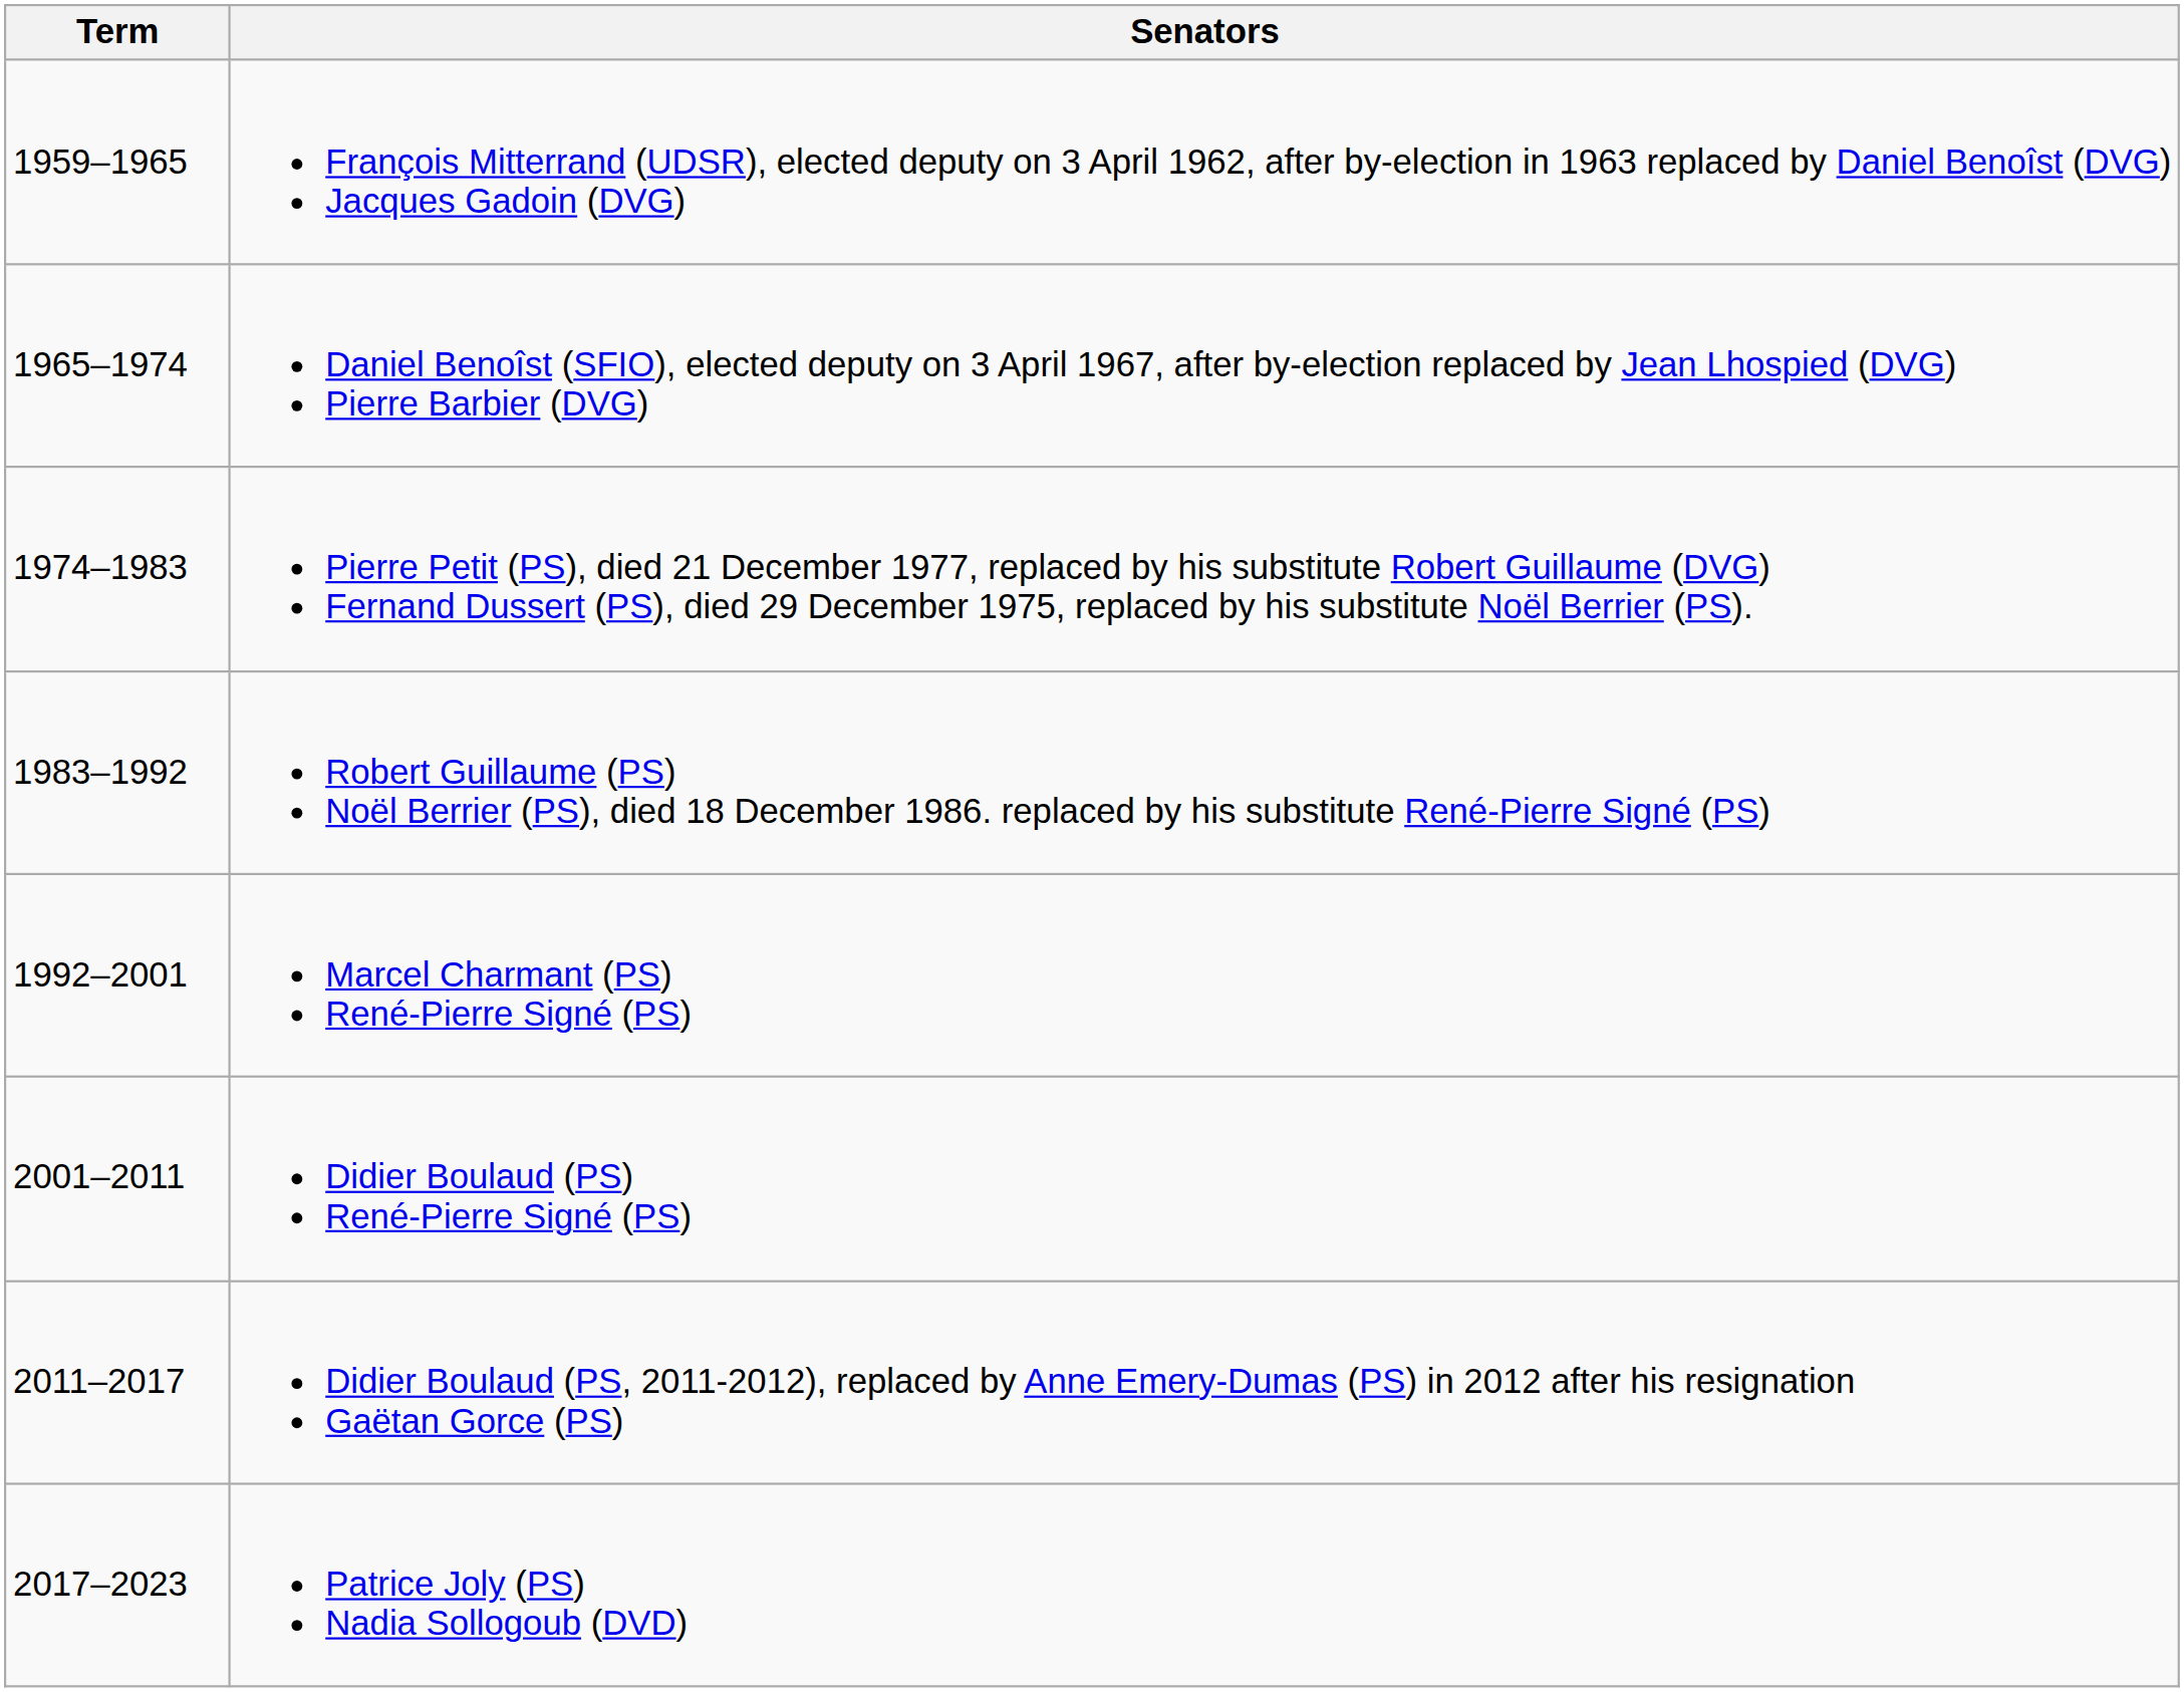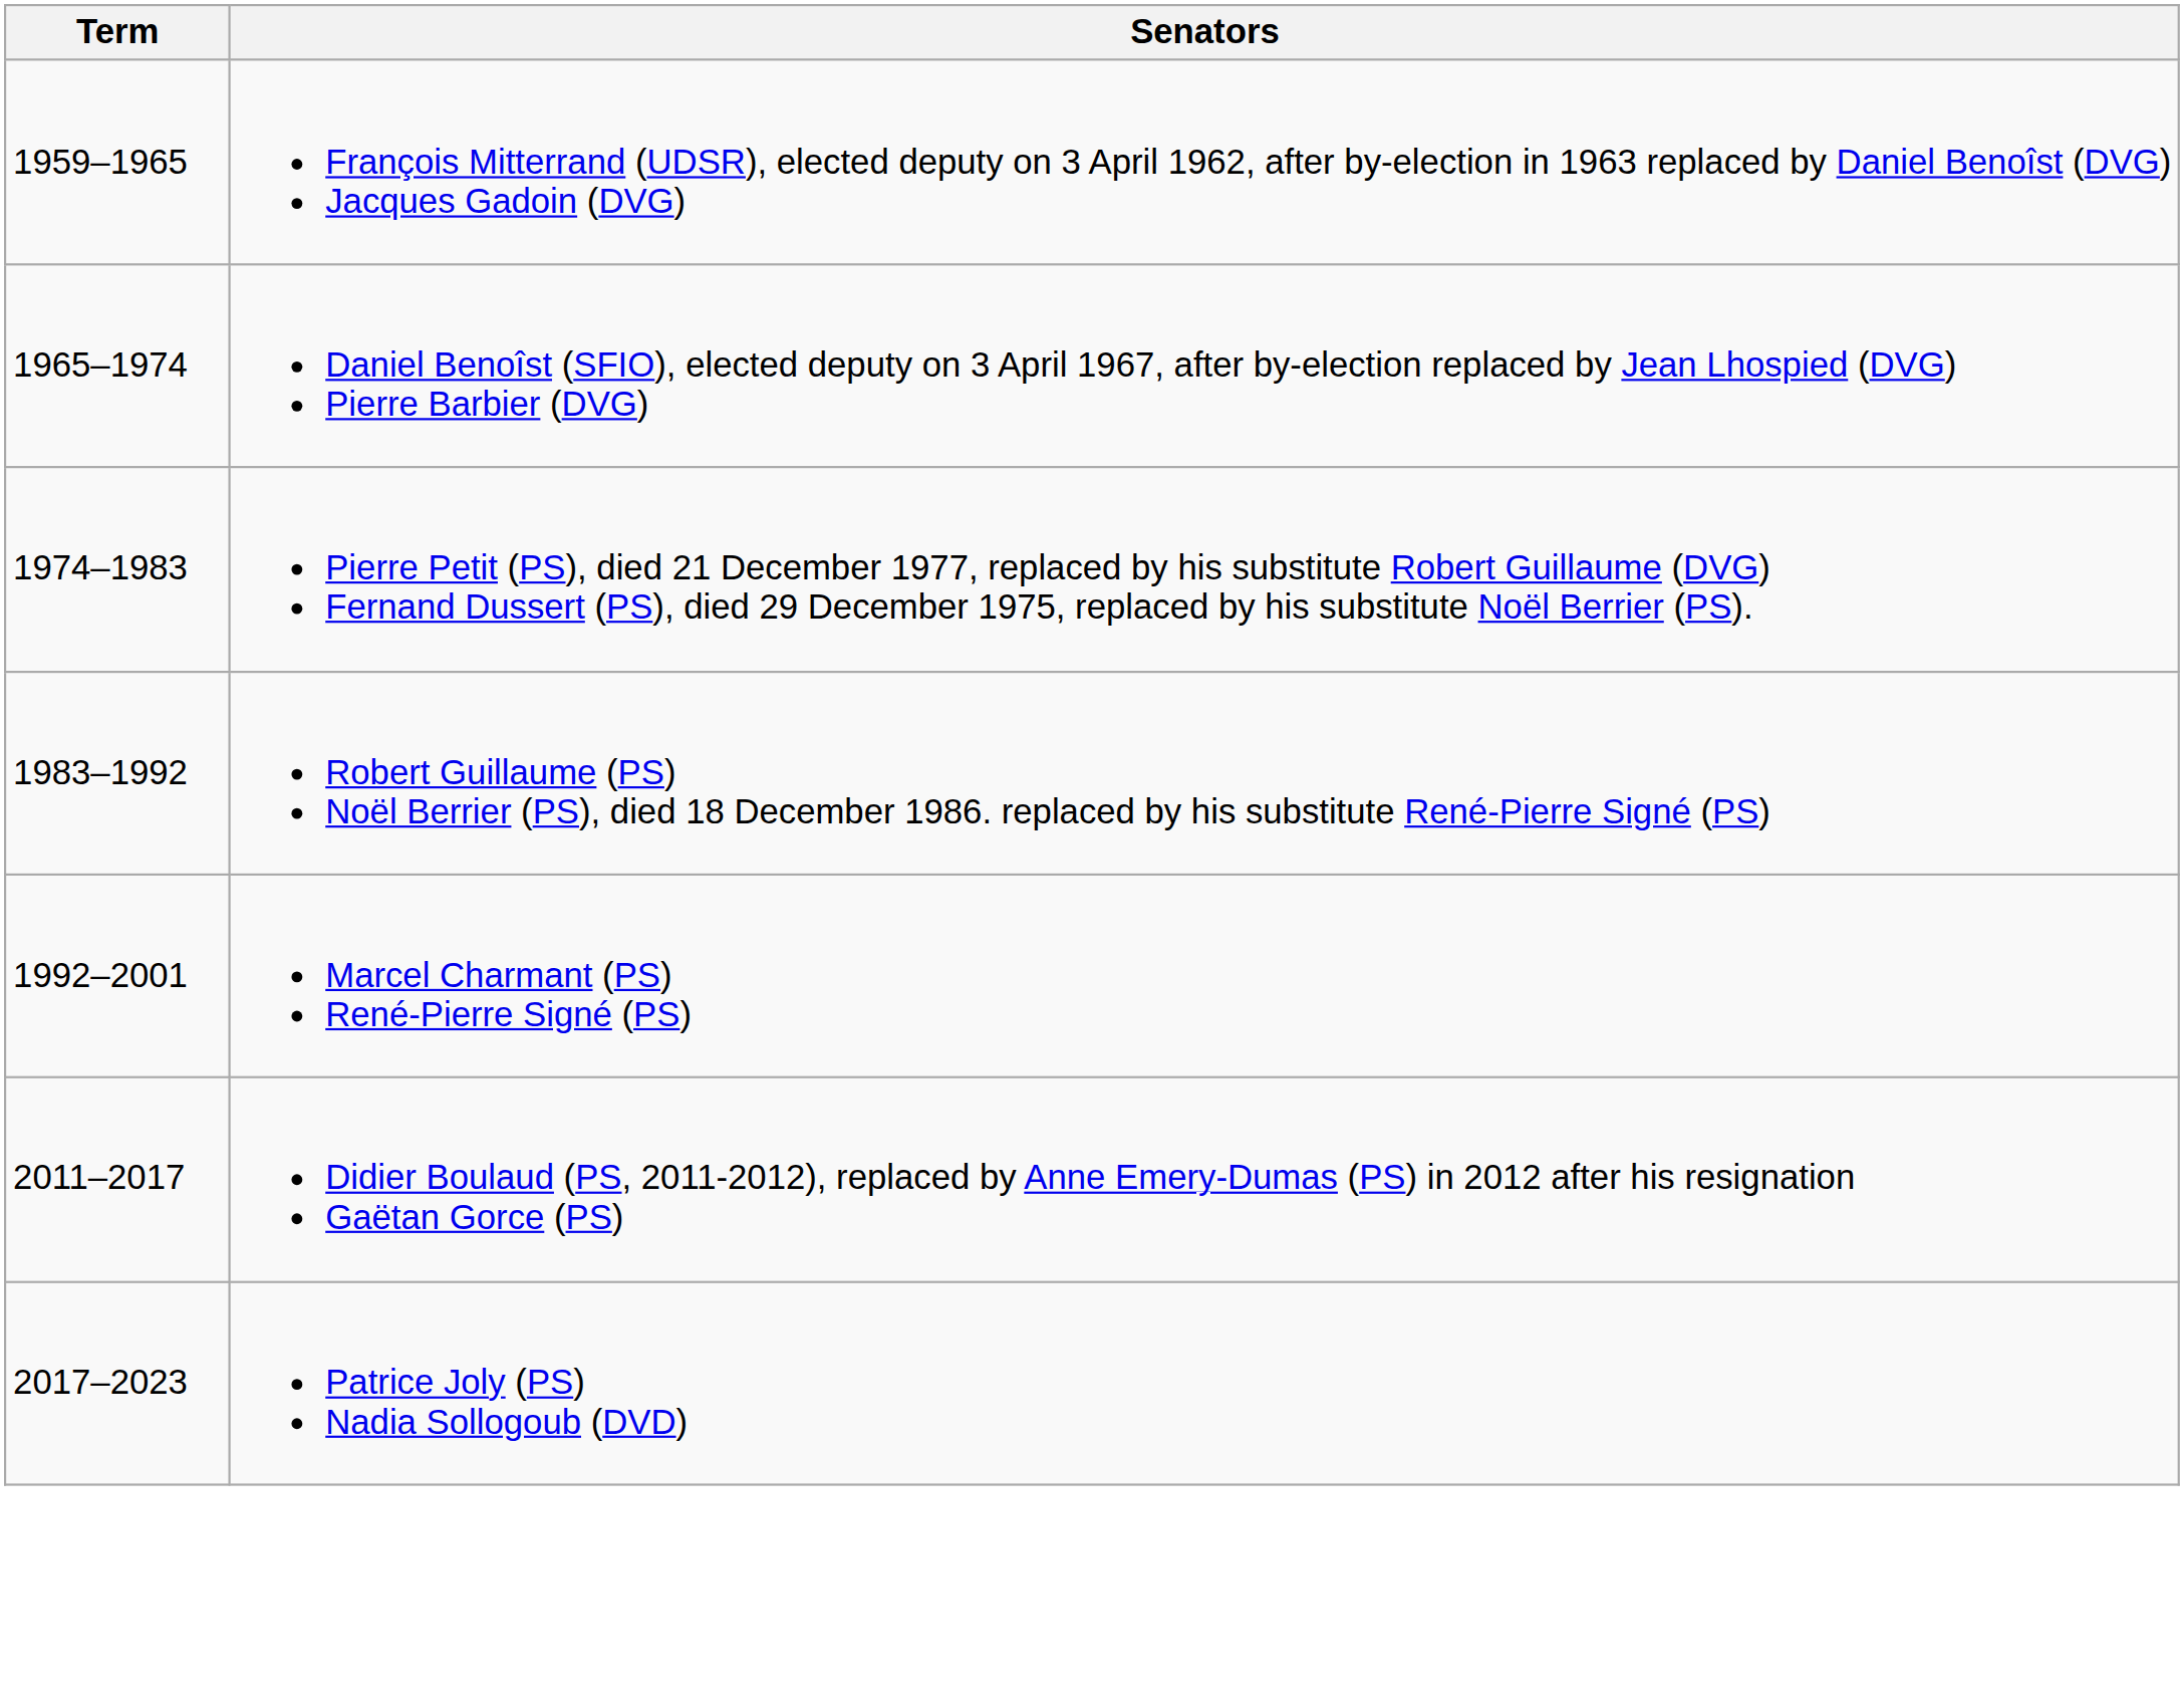- row: 2001–2011 | Didier Boulaud (PS) René-Pierre Signé (PS)
